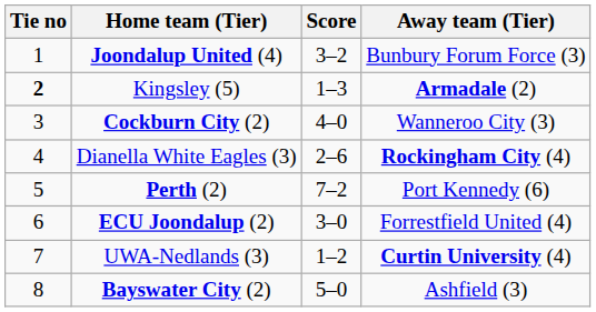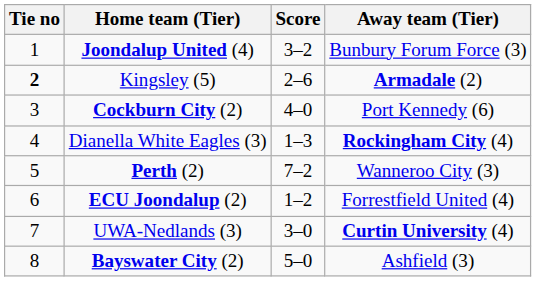Kingsley (5) | Score: 1–3 -> 2–6
Cockburn City (2) | Away team (Tier): Wanneroo City (3) -> Port Kennedy (6)
Dianella White Eagles (3) | Score: 2–6 -> 1–3
Perth (2) | Away team (Tier): Port Kennedy (6) -> Wanneroo City (3)
ECU Joondalup (2) | Score: 3–0 -> 1–2
UWA-Nedlands (3) | Score: 1–2 -> 3–0
